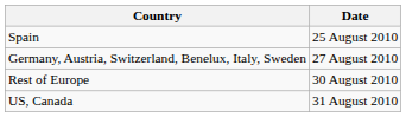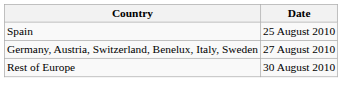- row: US, Canada | 31 August 2010
